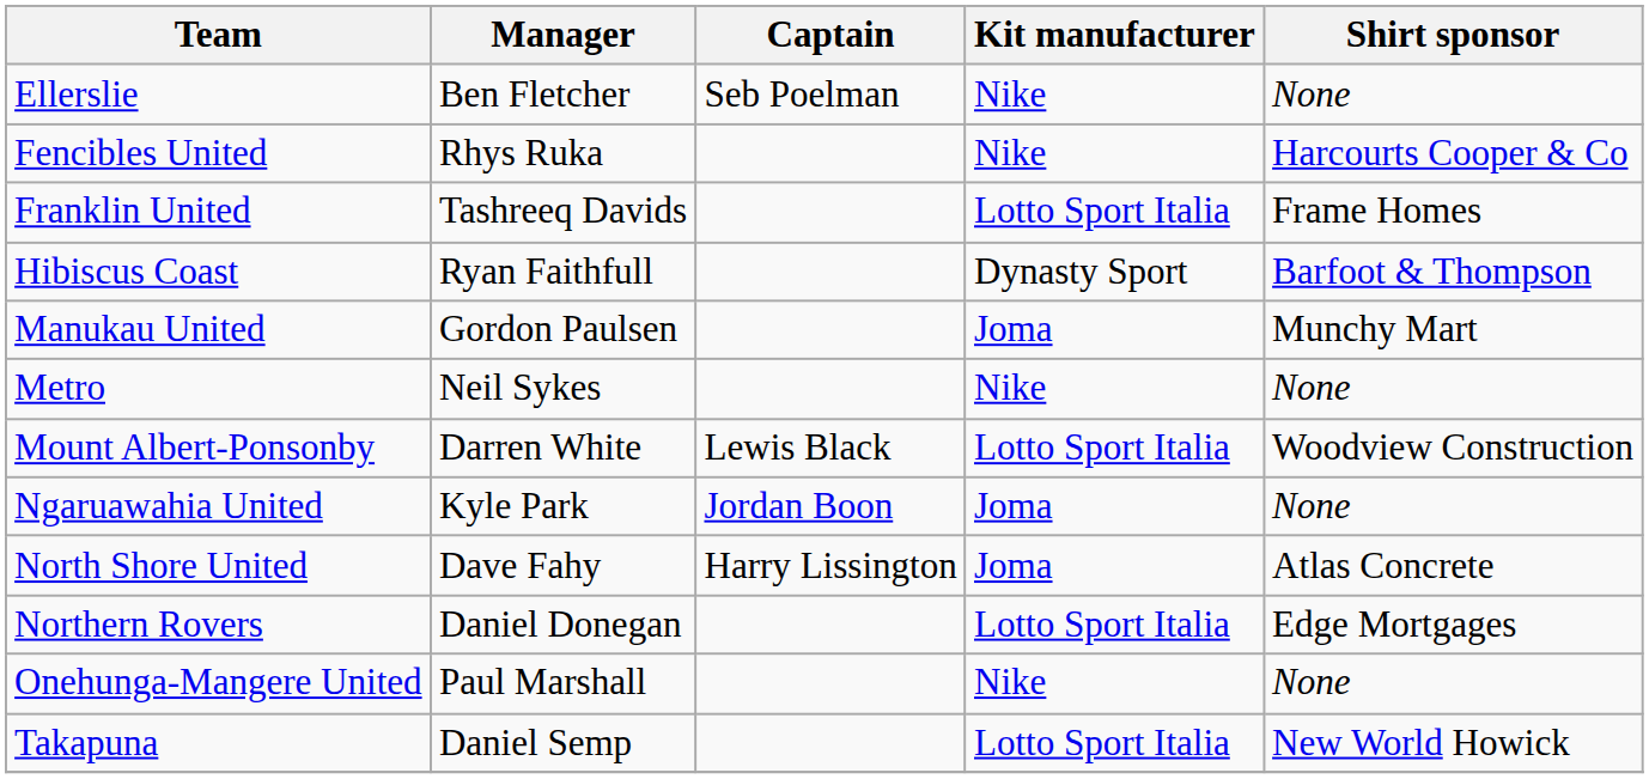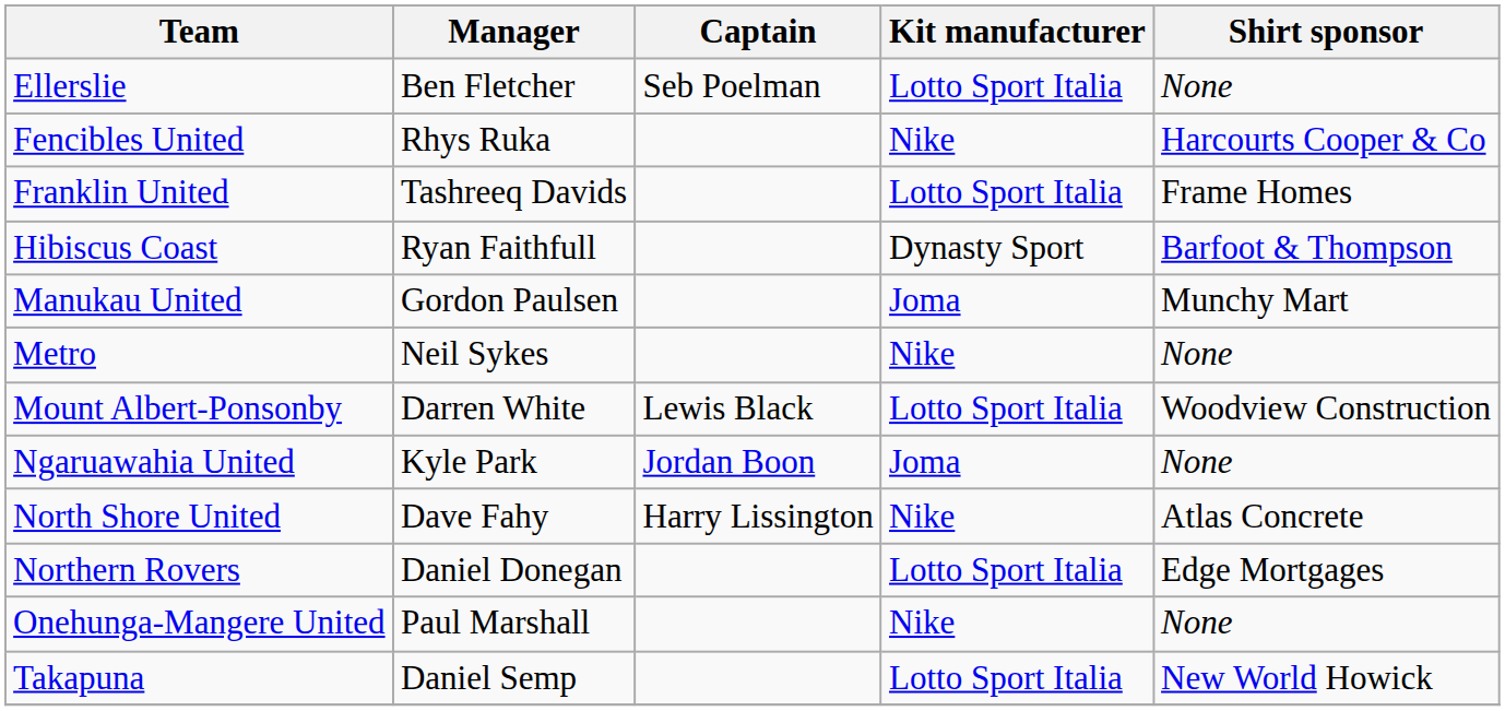Ellerslie | Kit manufacturer: Nike -> Lotto Sport Italia
North Shore United | Kit manufacturer: Joma -> Nike
